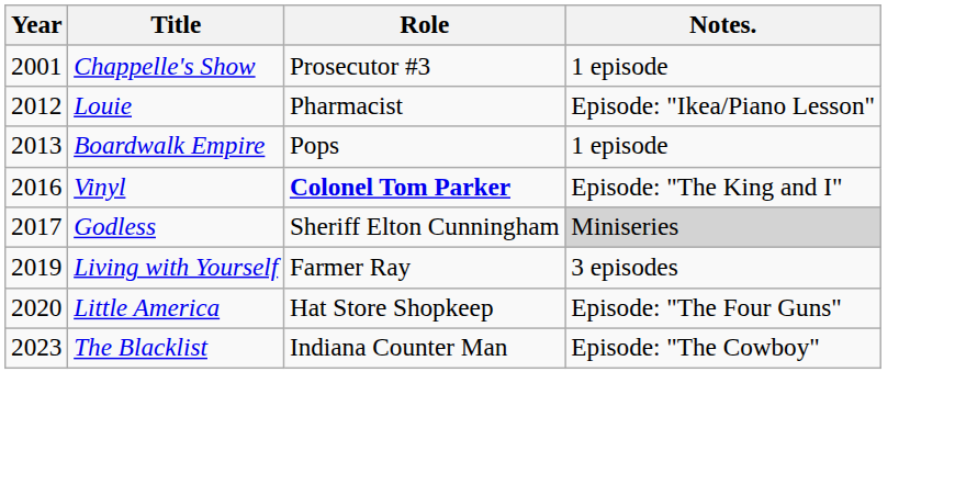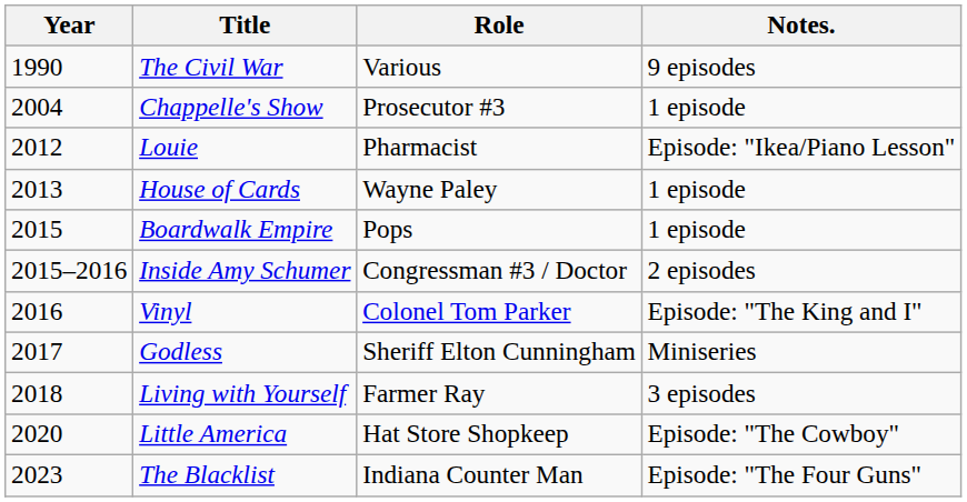+ row: 1990 | The Civil War | Various | 9 episodes
Chappelle's Show | Year: 2001 -> 2004
+ row: 2013 | House of Cards | Wayne Paley | 1 episode
Boardwalk Empire | Year: 2013 -> 2015
+ row: 2015–2016 | Inside Amy Schumer | Congressman #3 / Doctor | 2 episodes
Vinyl | Role: bold -> normal
Godless | Notes.: lightgrey background -> no background
Living with Yourself | Year: 2019 -> 2018
Little America | Notes.: Episode: "The Four Guns" -> Episode: "The Cowboy"
The Blacklist | Notes.: Episode: "The Cowboy" -> Episode: "The Four Guns"
